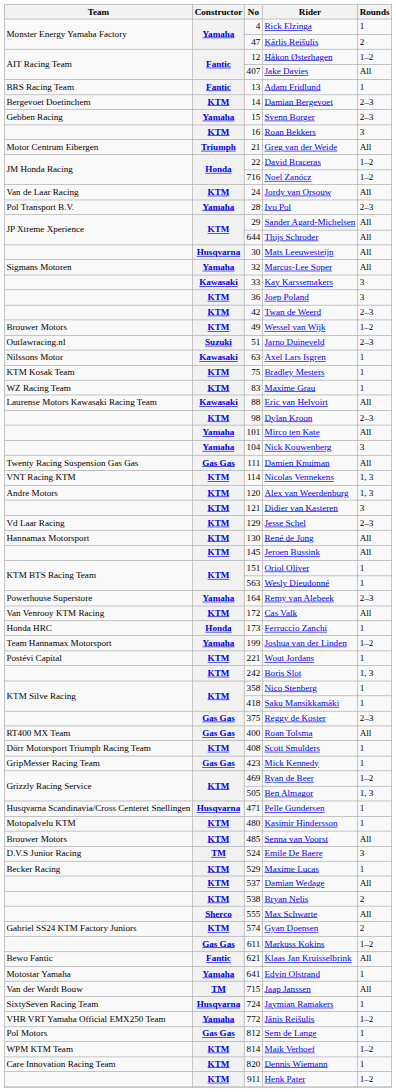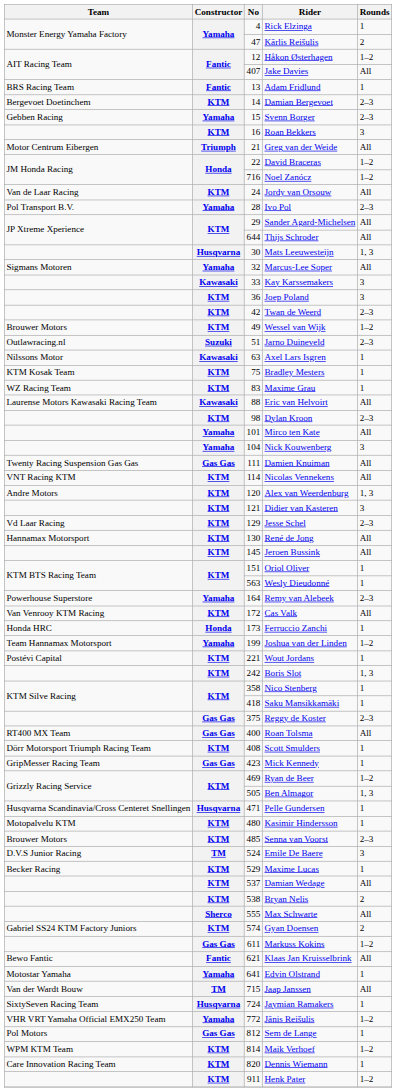Mats Leeuwesteijn | Rounds: All -> 1, 3
Nicolas Vennekens | Rounds: 1, 3 -> All
Senna van Voorst | Rounds: All -> 2–3
